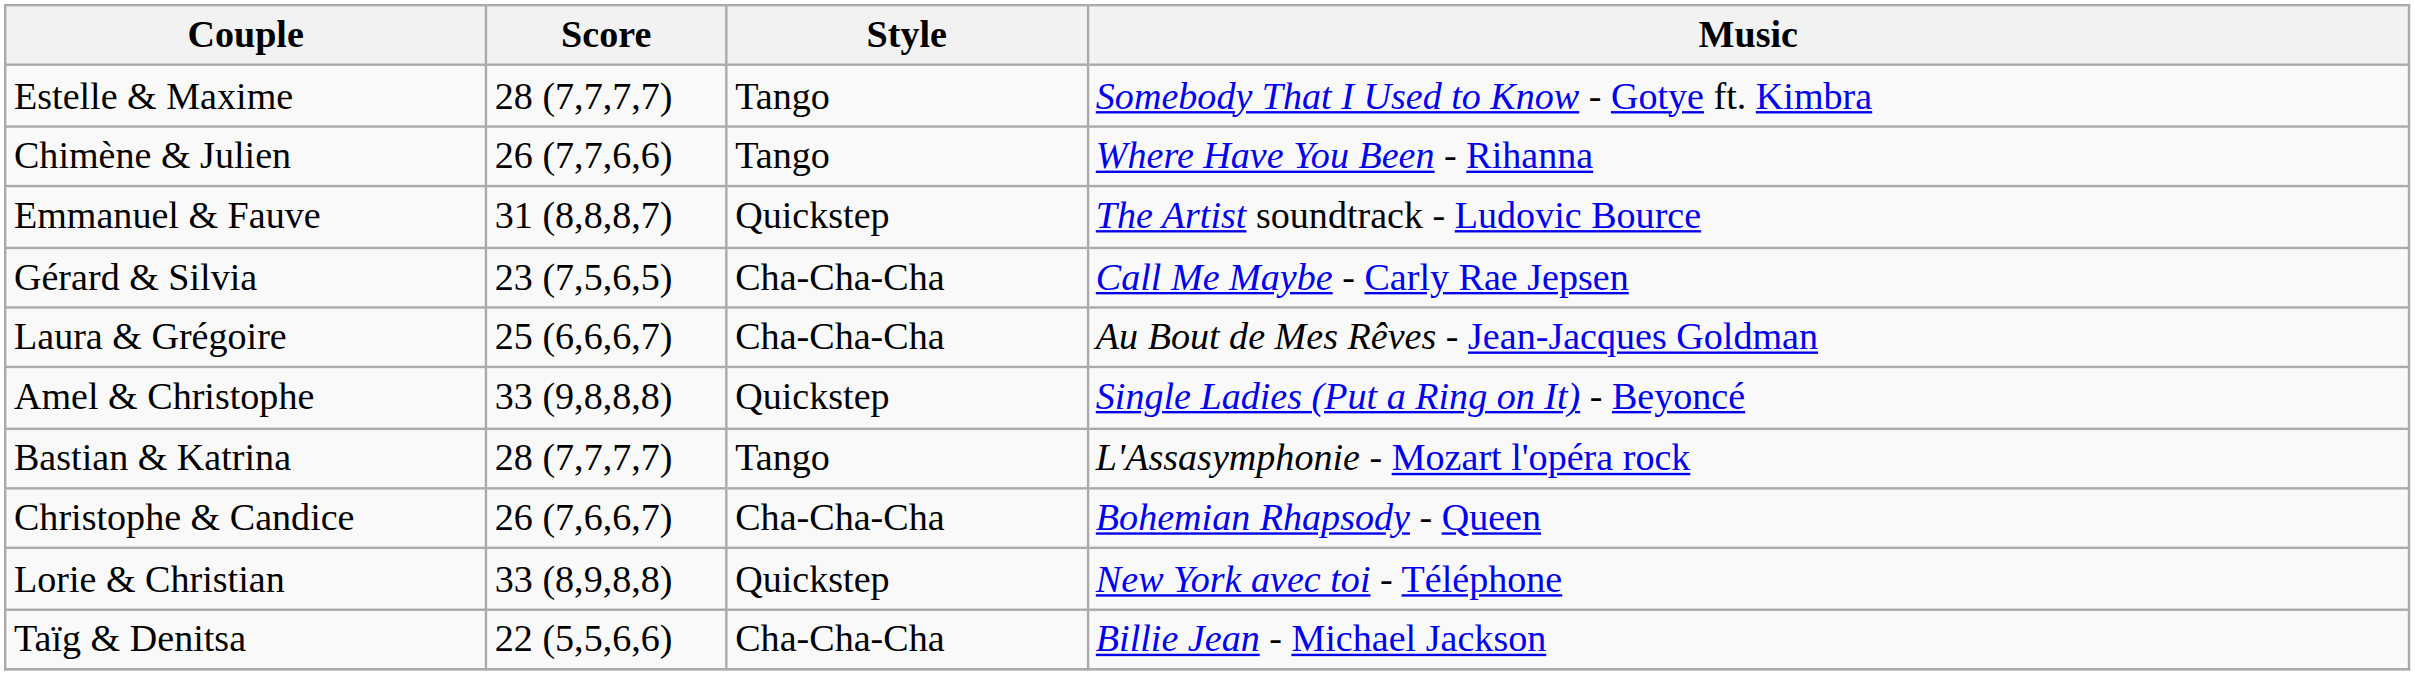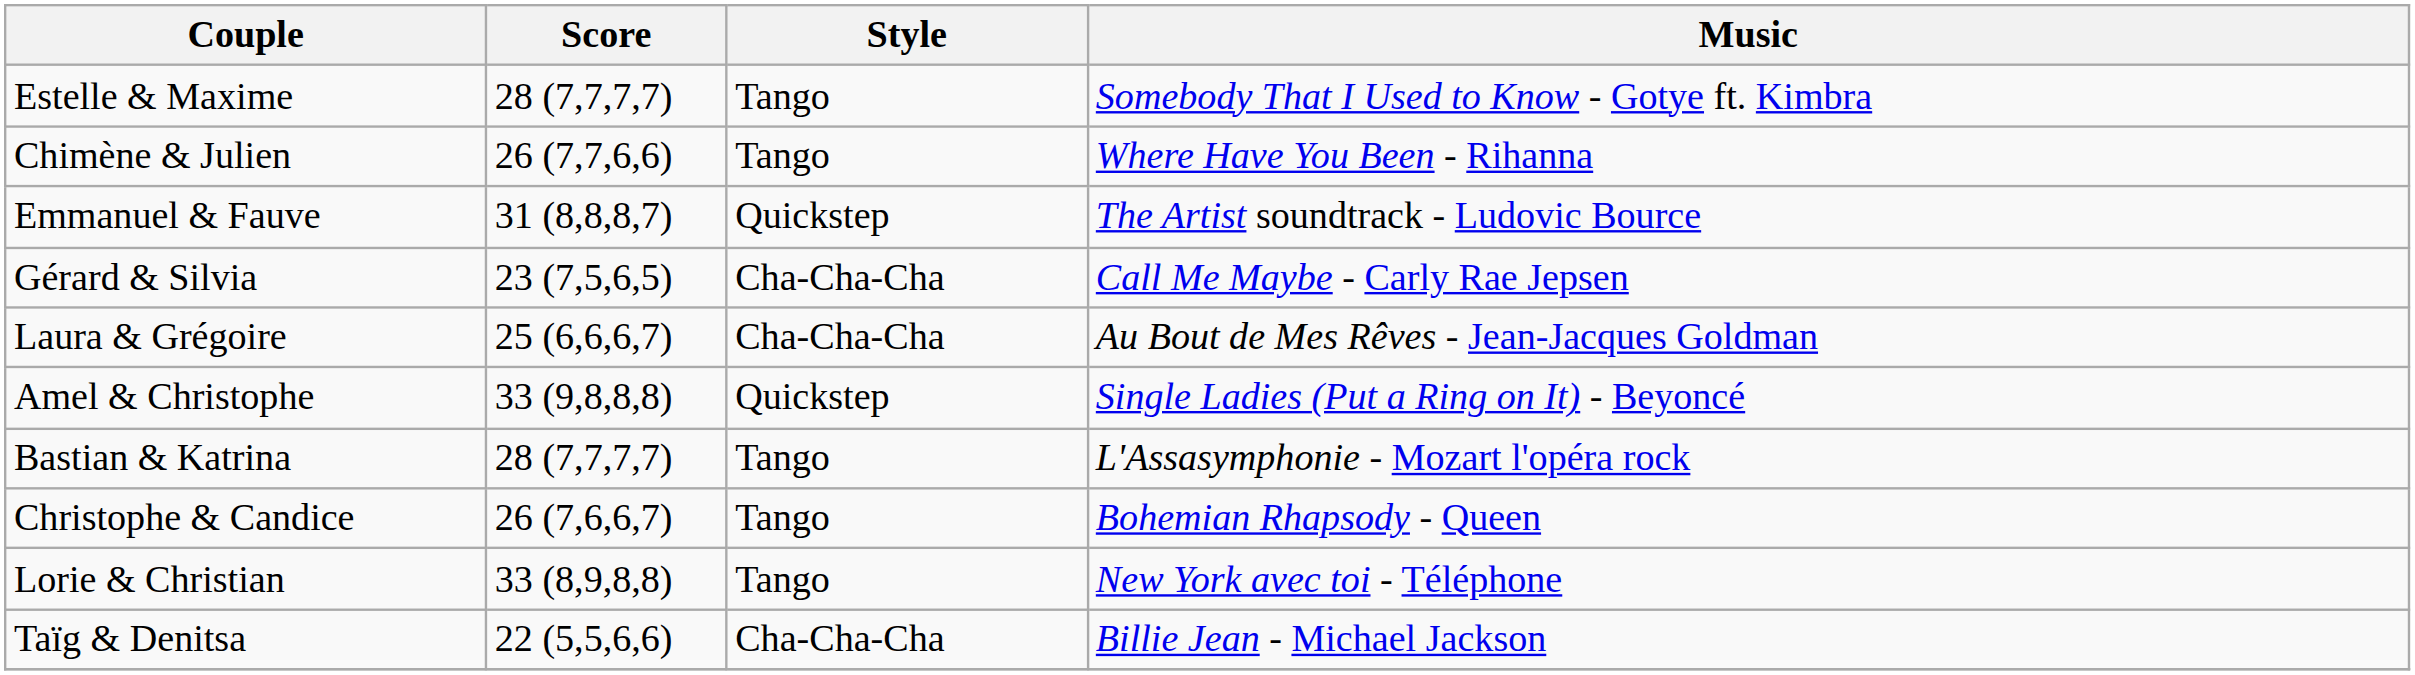Christophe & Candice | Style: Cha-Cha-Cha -> Tango
Lorie & Christian | Style: Quickstep -> Tango
